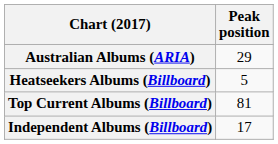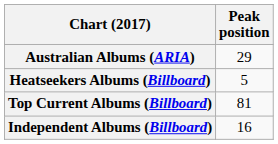Independent Albums (Billboard) | Peak position: 17 -> 16
